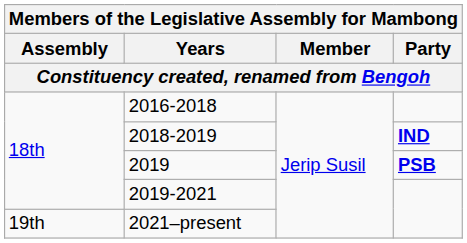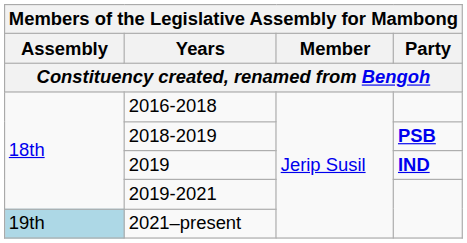2018-2019 | Party: IND -> PSB
2019 | Party: PSB -> IND
2021–present | Assembly: no background -> lightblue background
